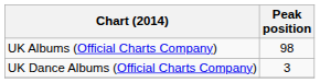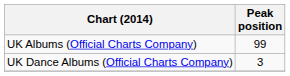UK Albums (Official Charts Company) | Peak position: 98 -> 99
